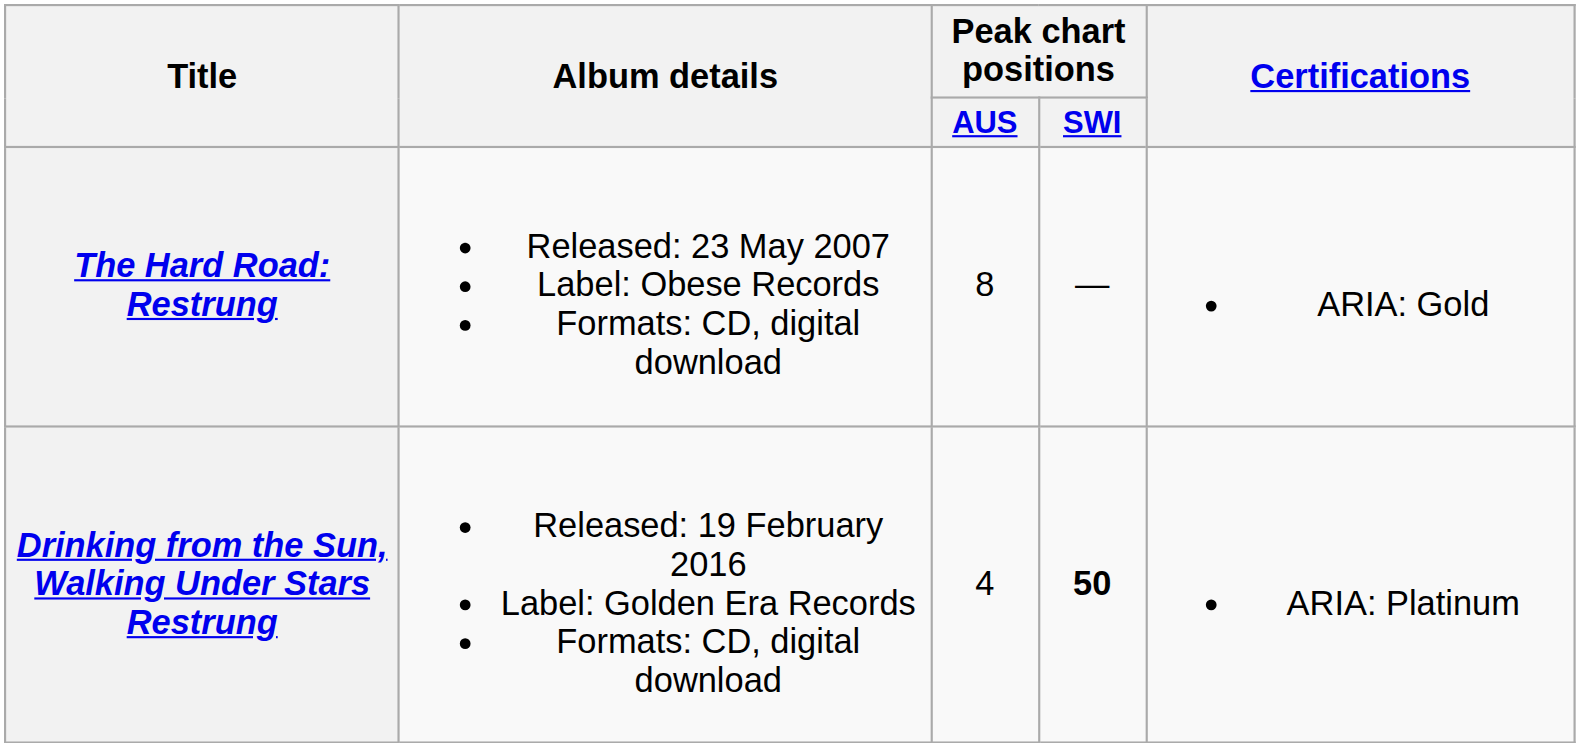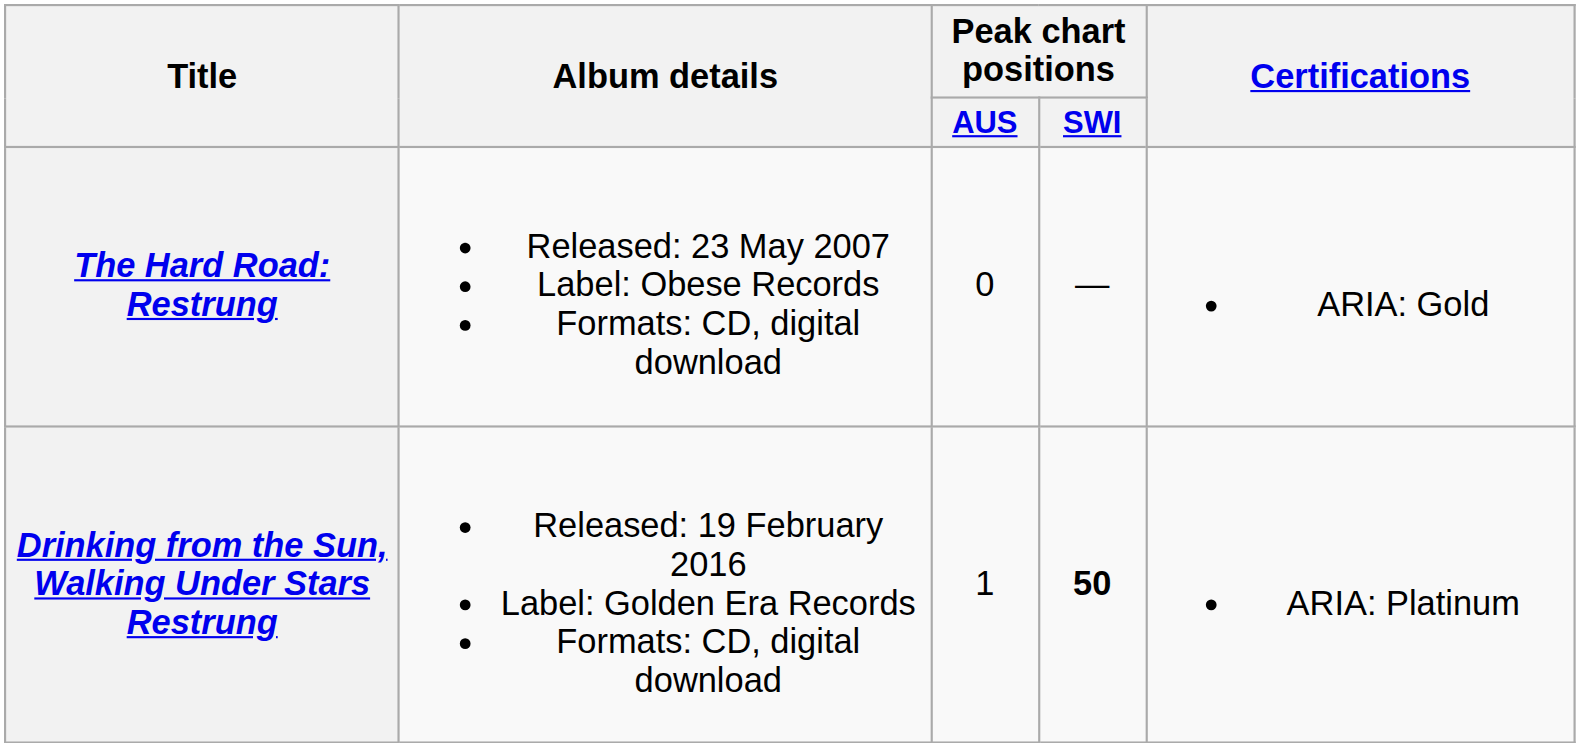The Hard Road: Restrung | Peak chart positions / AUS: 8 -> 0
Drinking from the Sun, Walking Under Stars Restrung | Peak chart positions / AUS: 4 -> 1
